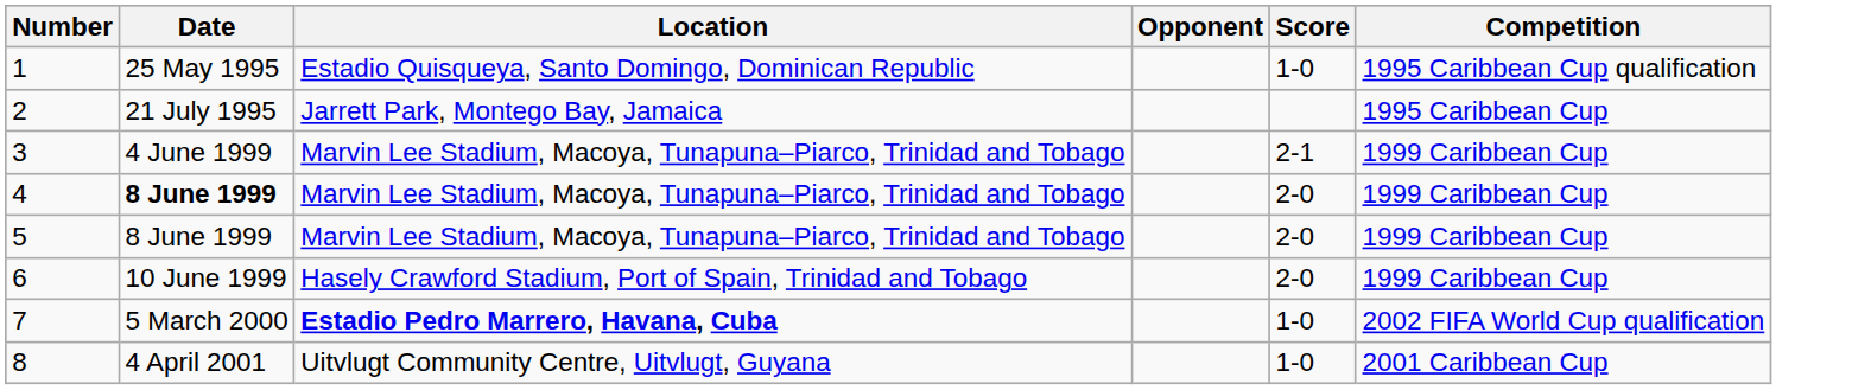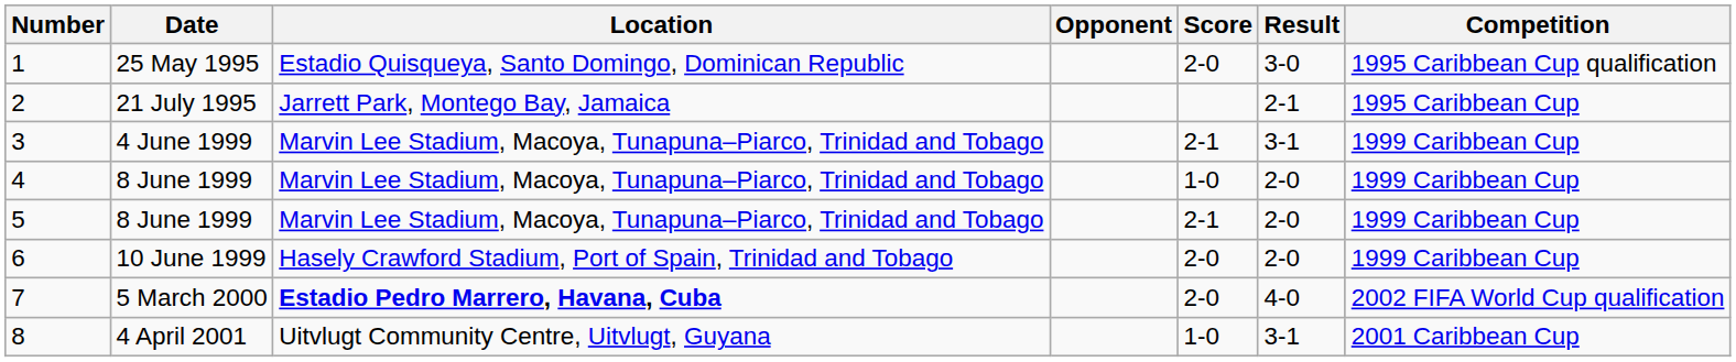+ column: Result | 3-0 | 2-1 | 3-1 | 2-0 | 2-0 | 2-0 | 4-0 | 3-1
1 | Score: 1-0 -> 2-0
4 | Date: bold -> normal
4 | Score: 2-0 -> 1-0
5 | Score: 2-0 -> 2-1
7 | Score: 1-0 -> 2-0
